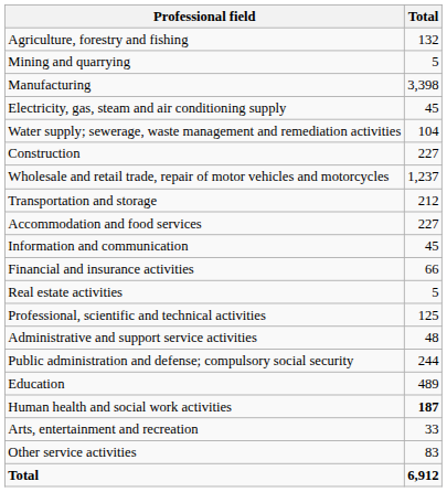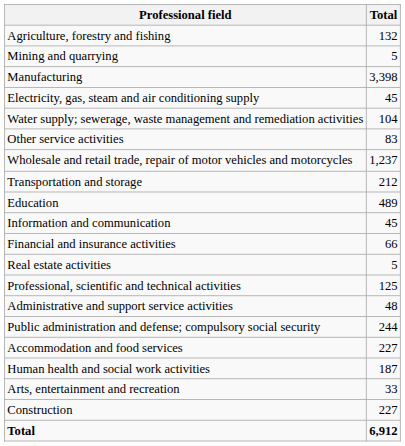rows swapped: Construction <-> Other service activities
rows swapped: Accommodation and food services <-> Education
Human health and social work activities | Total: bold -> normal
